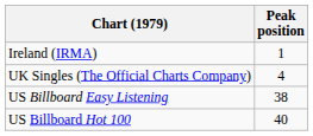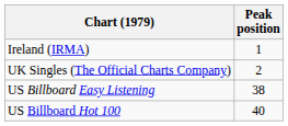UK Singles (The Official Charts Company) | Peak position: 4 -> 2
